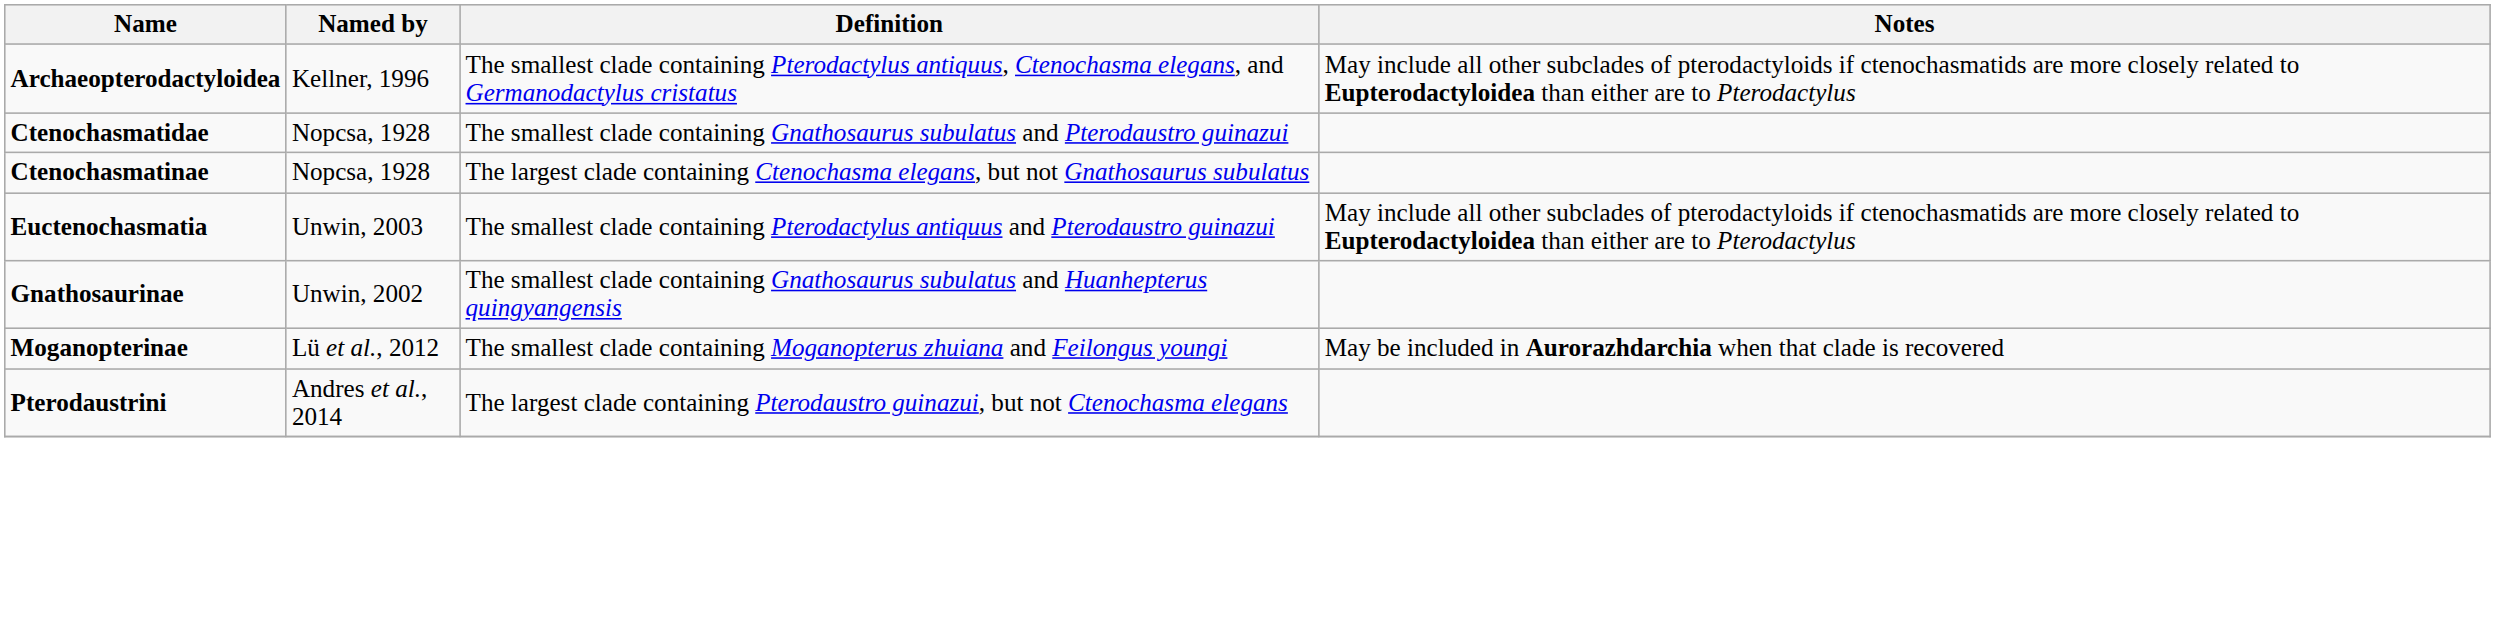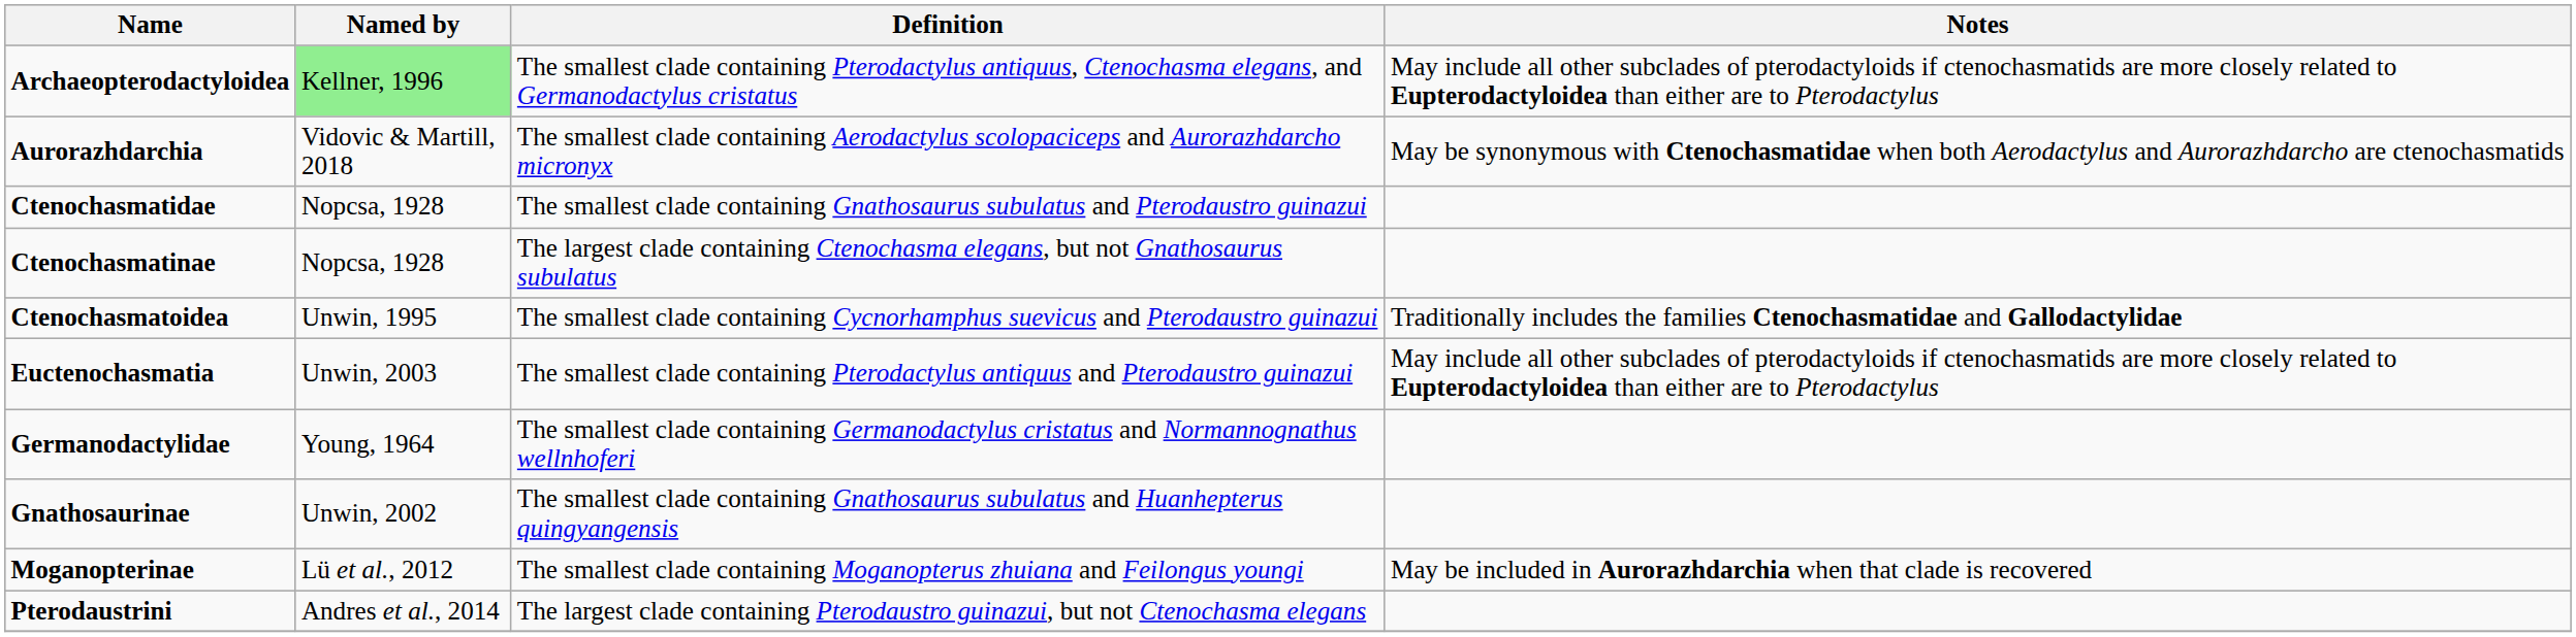Archaeopterodactyloidea | Named by: no background -> lightgreen background
+ row: Aurorazhdarchia | Vidovic & Martill, 2018 | The smallest clade containing Aerodactylus scolopaciceps and Aurorazhdarcho micronyx | May be synonymous with Ctenochasmatidae when both Aerodactylus and Aurorazhdarcho are ctenochasmatids
+ row: Ctenochasmatoidea | Unwin, 1995 | The smallest clade containing Cycnorhamphus suevicus and Pterodaustro guinazui | Traditionally includes the families Ctenochasmatidae and Gallodactylidae
+ row: Germanodactylidae | Young, 1964 | The smallest clade containing Germanodactylus cristatus and Normannognathus wellnhoferi
